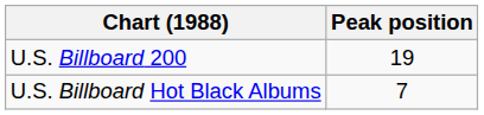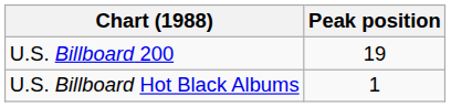U.S. Billboard Hot Black Albums | Peak position: 7 -> 1
